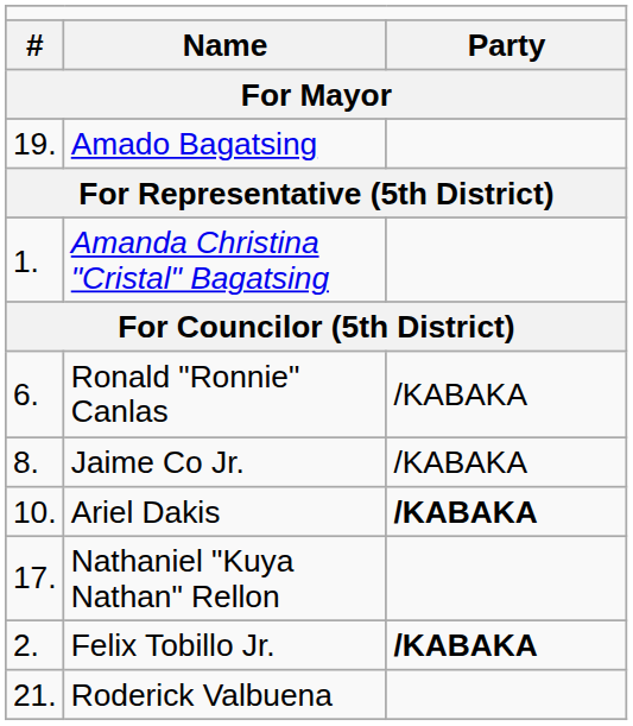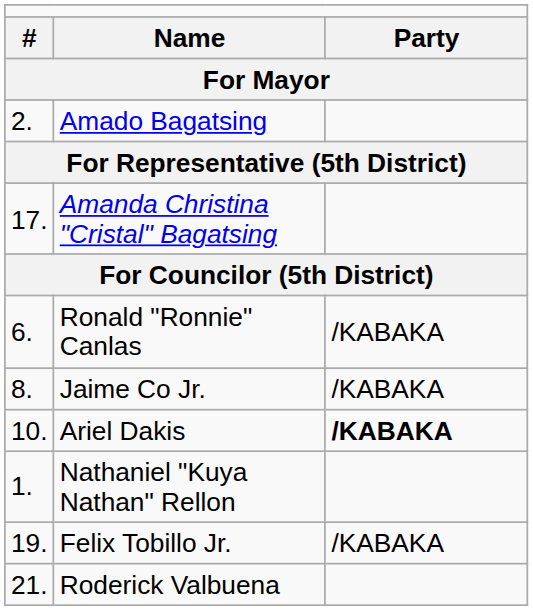Amado Bagatsing | column 1: 19. -> 2.
Amanda Christina "Cristal" Bagatsing | column 1: 1. -> 17.
Nathaniel "Kuya Nathan" Rellon | column 1: 17. -> 1.
Felix Tobillo Jr. | column 1: 2. -> 19.
Felix Tobillo Jr. | column 3: bold -> normal
